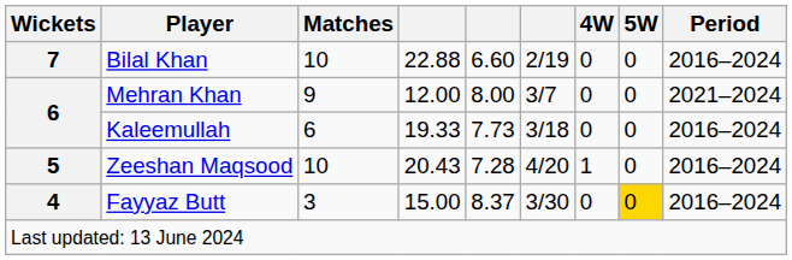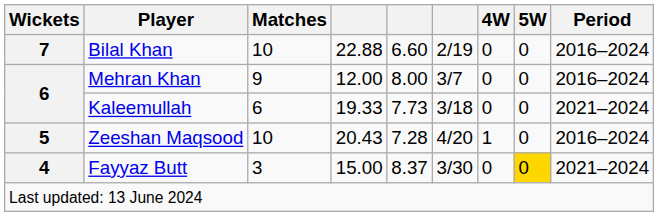Mehran Khan | Period: 2021–2024 -> 2016–2024
Kaleemullah | Period: 2016–2024 -> 2021–2024
Fayyaz Butt | Period: 2016–2024 -> 2021–2024
